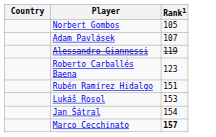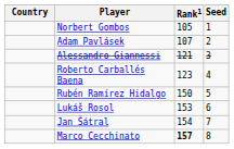+ column: Seed | 1 | 2 | 3 | 4 | 5 | 6 | 7 | 8
Alessandro Giannessi | Rank1: 119 -> 121
Rubén Ramírez Hidalgo | Rank1: 151 -> 150
